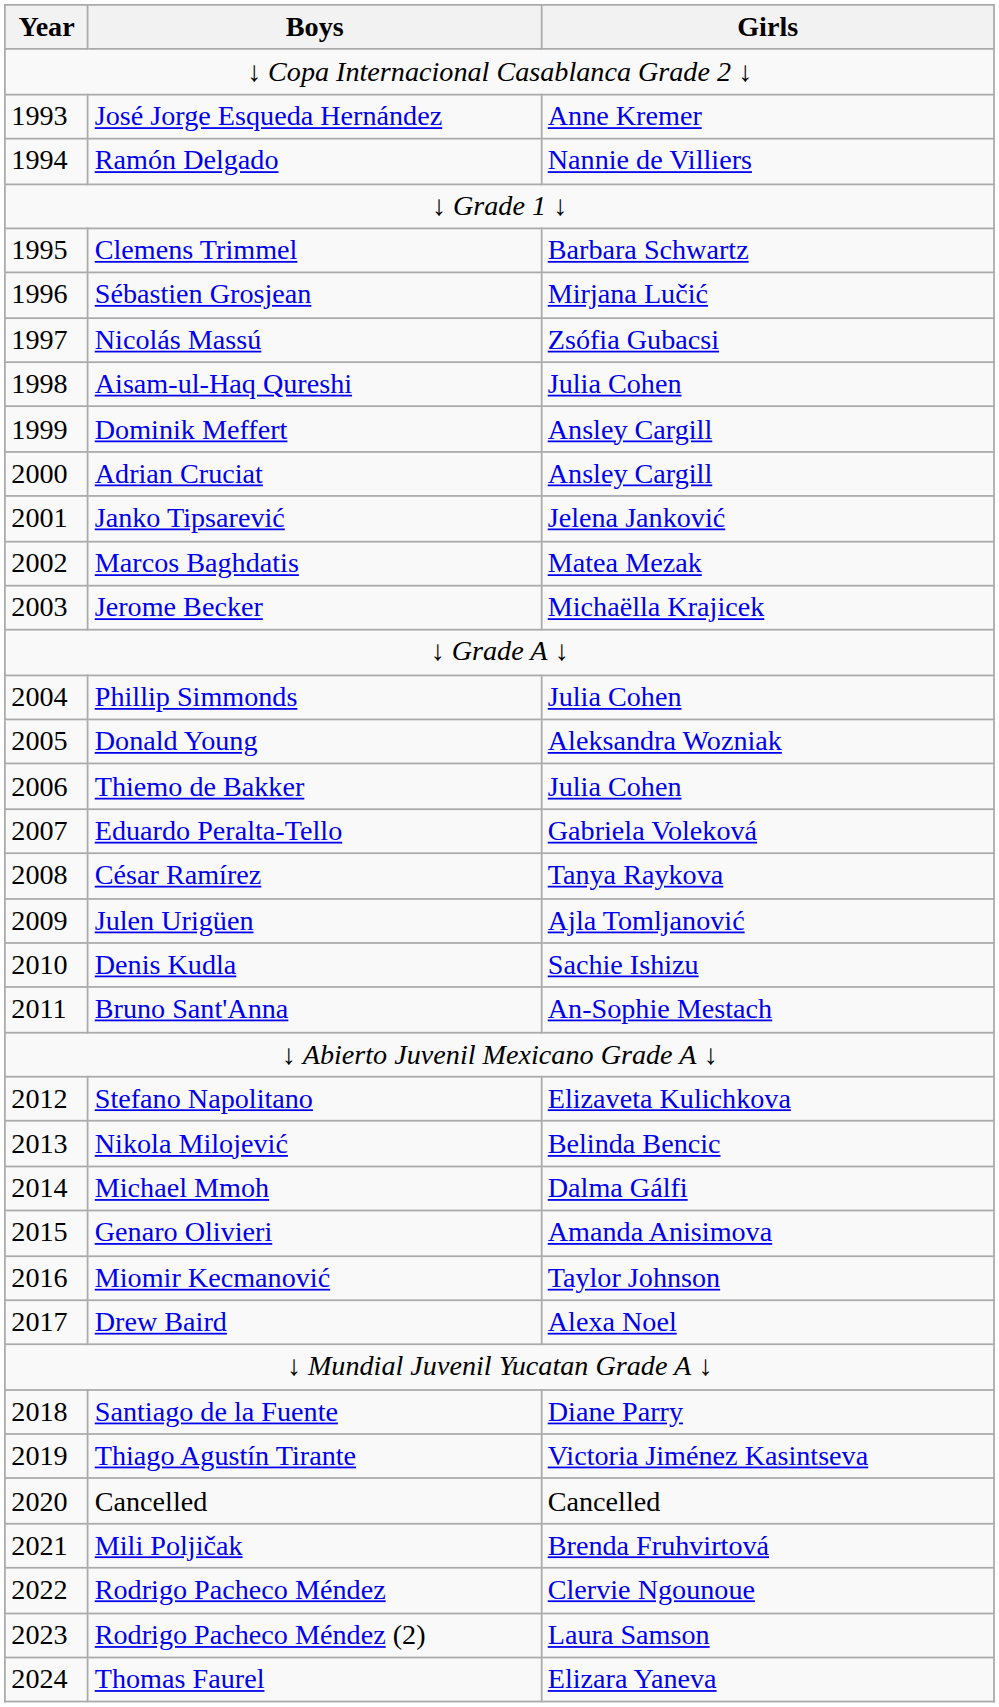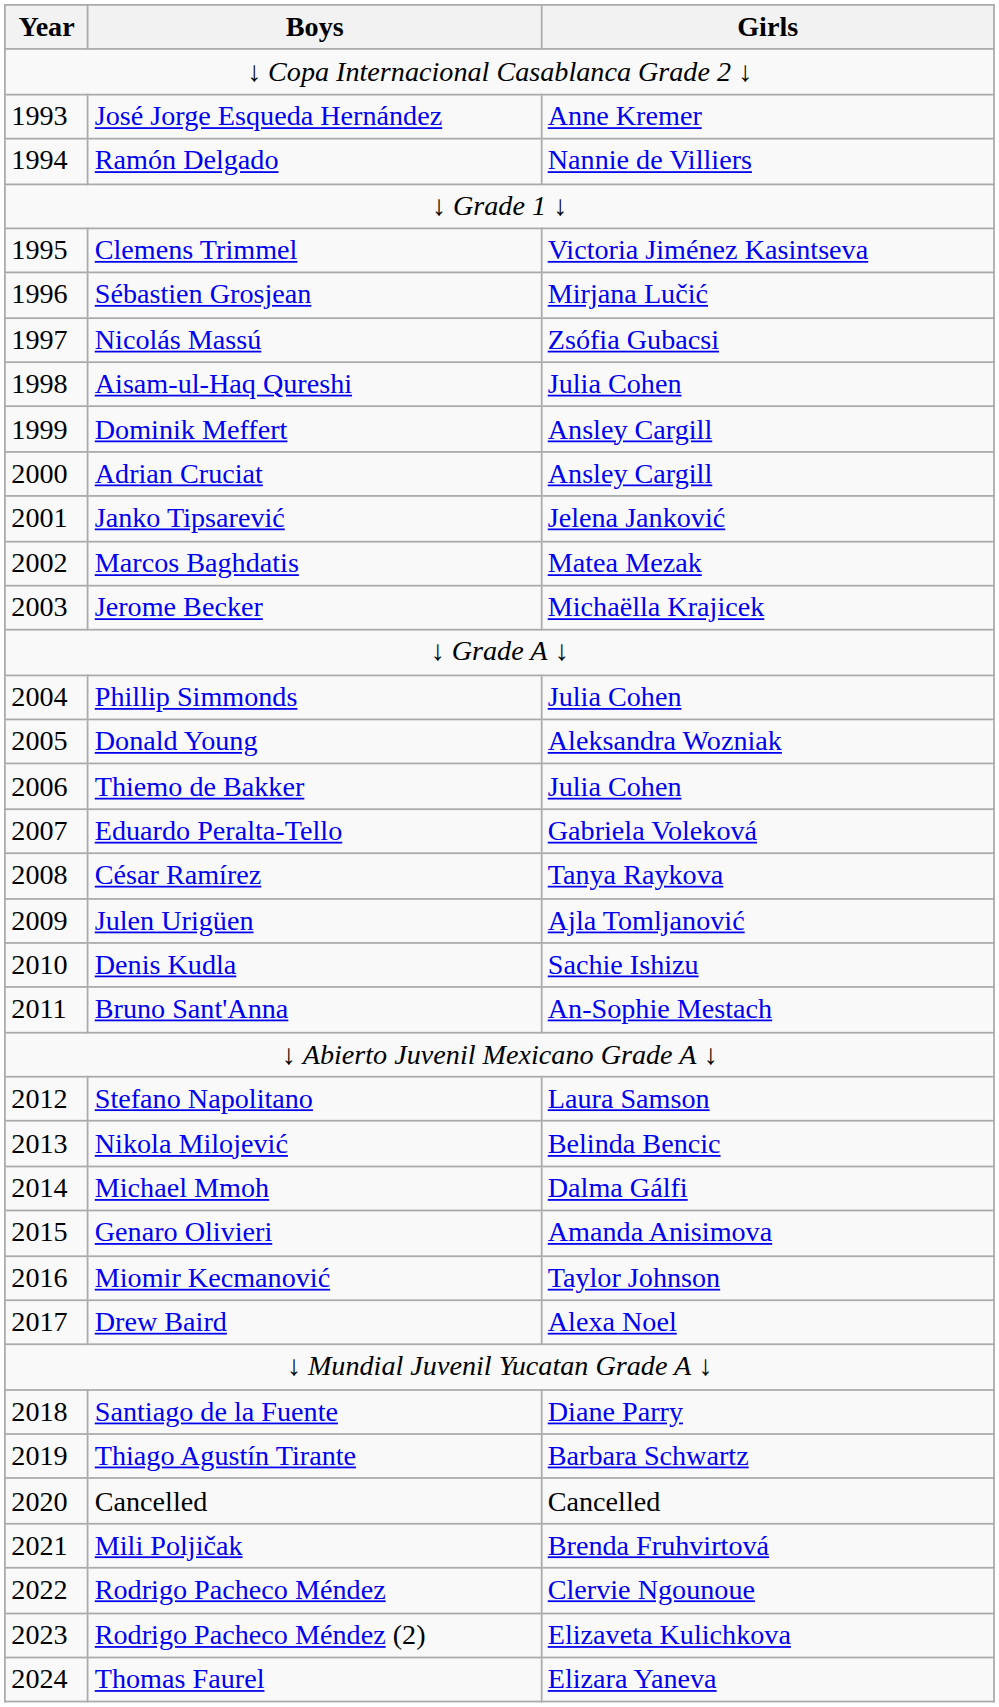Clemens Trimmel | Girls: Barbara Schwartz -> Victoria Jiménez Kasintseva
Stefano Napolitano | Girls: Elizaveta Kulichkova -> Laura Samson
Thiago Agustín Tirante | Girls: Victoria Jiménez Kasintseva -> Barbara Schwartz
Rodrigo Pacheco Méndez (2) | Girls: Laura Samson -> Elizaveta Kulichkova
